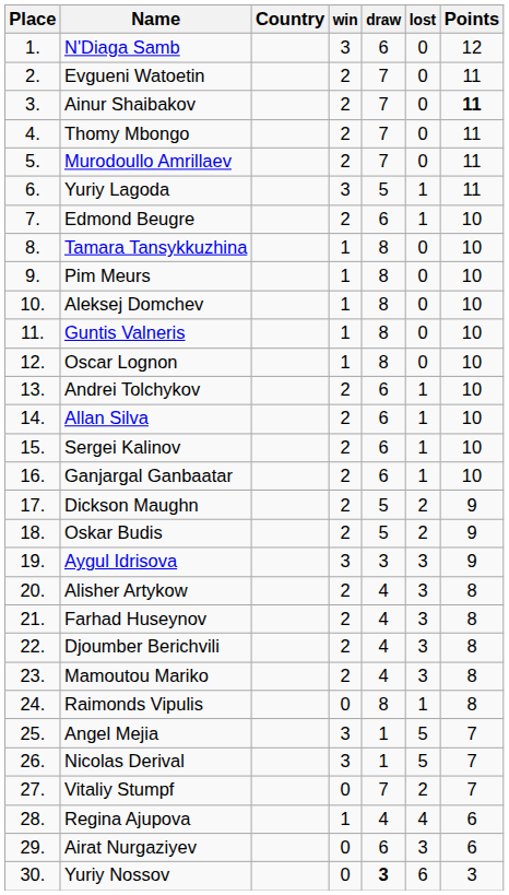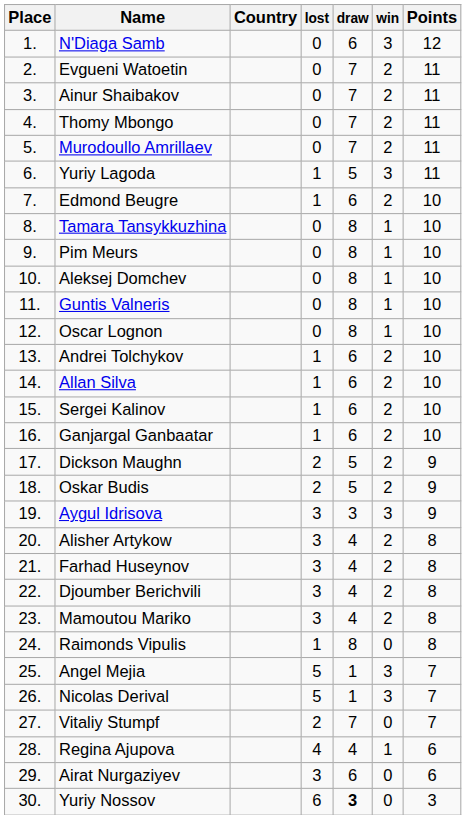columns swapped: win <-> lost
Ainur Shaibakov | Points: bold -> normal
